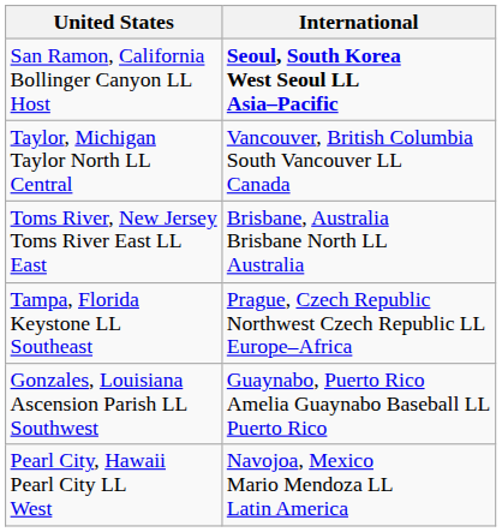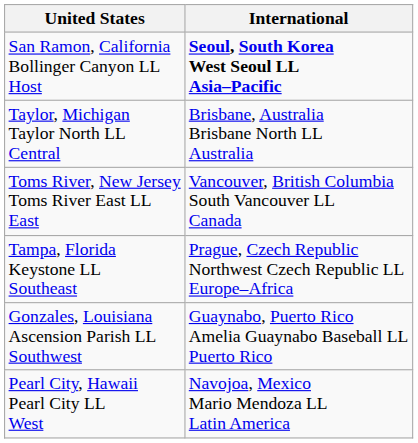Taylor, Michigan Taylor North LL Central | International: Vancouver, British Columbia South Vancouver LL Canada -> Brisbane, Australia Brisbane North LL Australia
Toms River, New Jersey Toms River East LL East | International: Brisbane, Australia Brisbane North LL Australia -> Vancouver, British Columbia South Vancouver LL Canada
